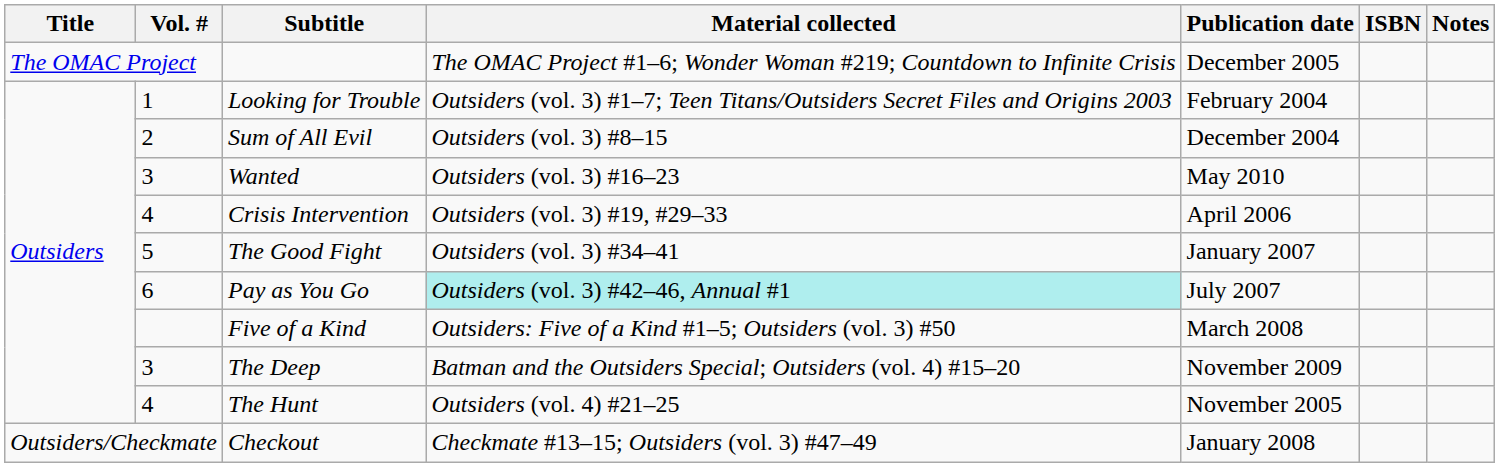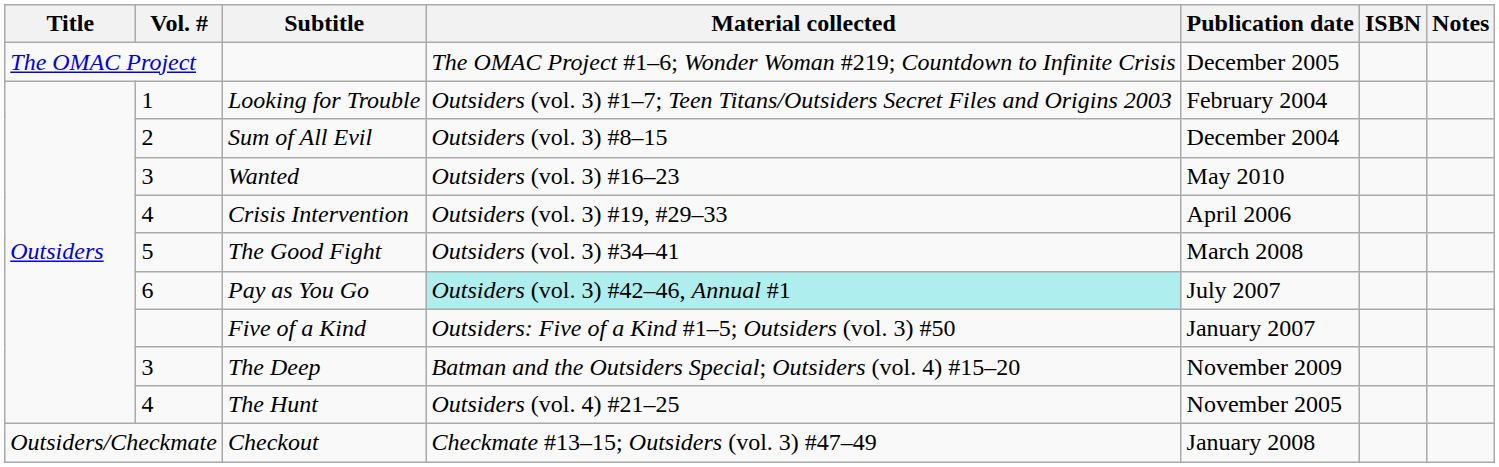The Good Fight | Publication date: January 2007 -> March 2008
Five of a Kind | Publication date: March 2008 -> January 2007
